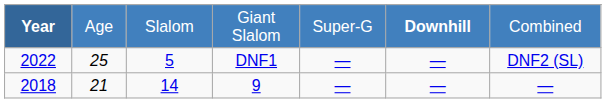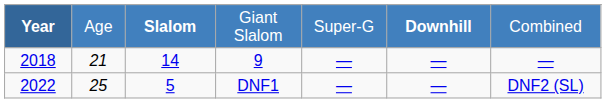Giant Slalom | column 3: normal -> bold
rows swapped: 9 <-> DNF1
